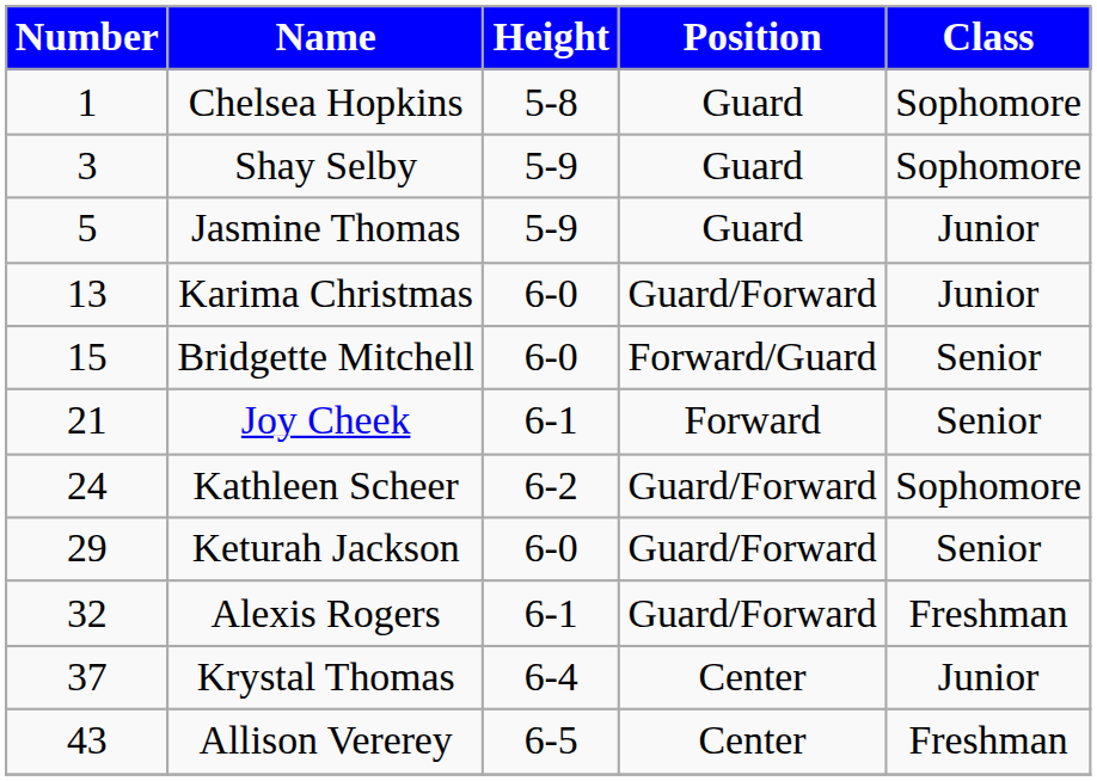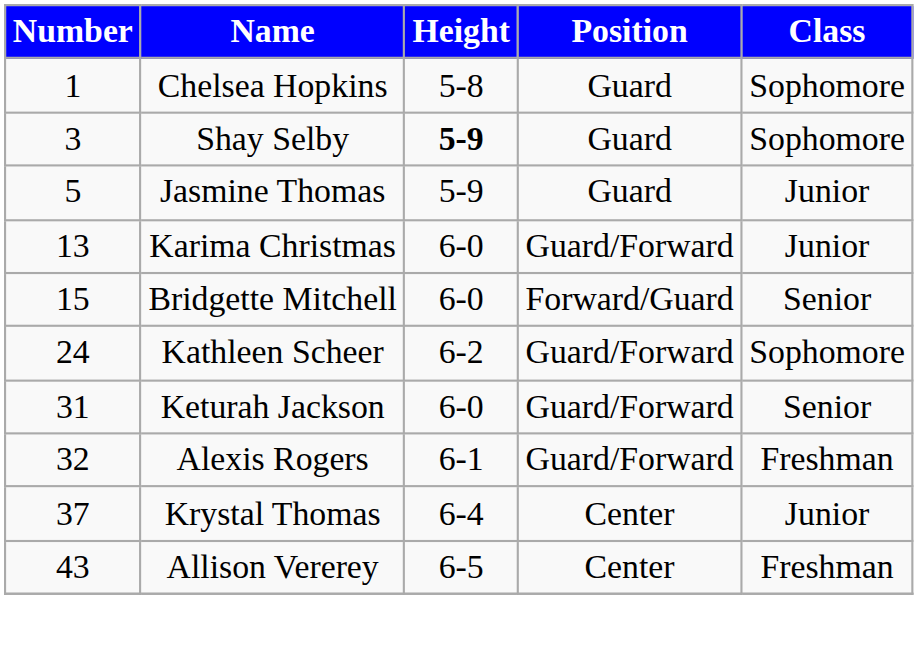Shay Selby | Height: normal -> bold
- row: 21 | Joy Cheek | 6-1 | Forward | Senior
Keturah Jackson | Number: 29 -> 31
